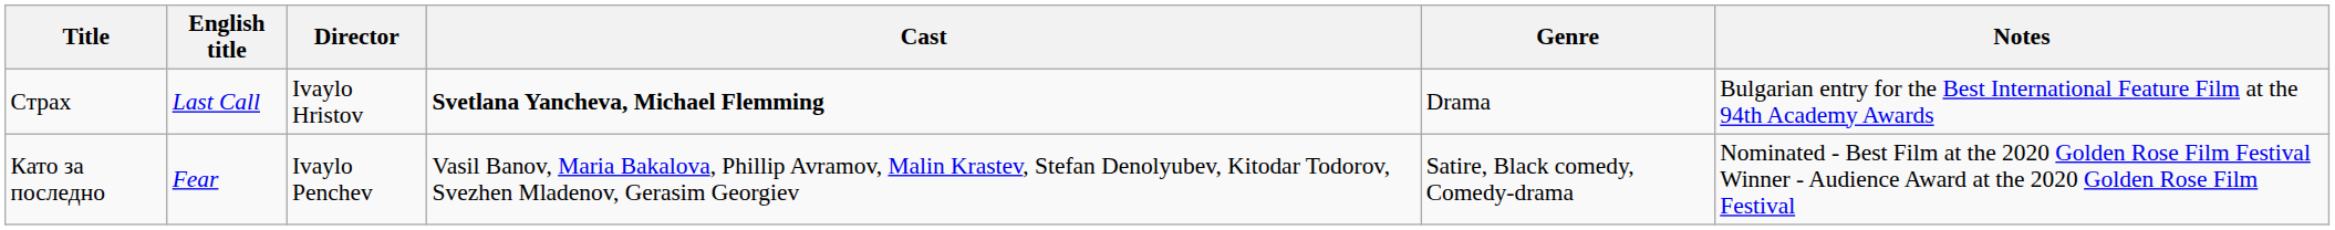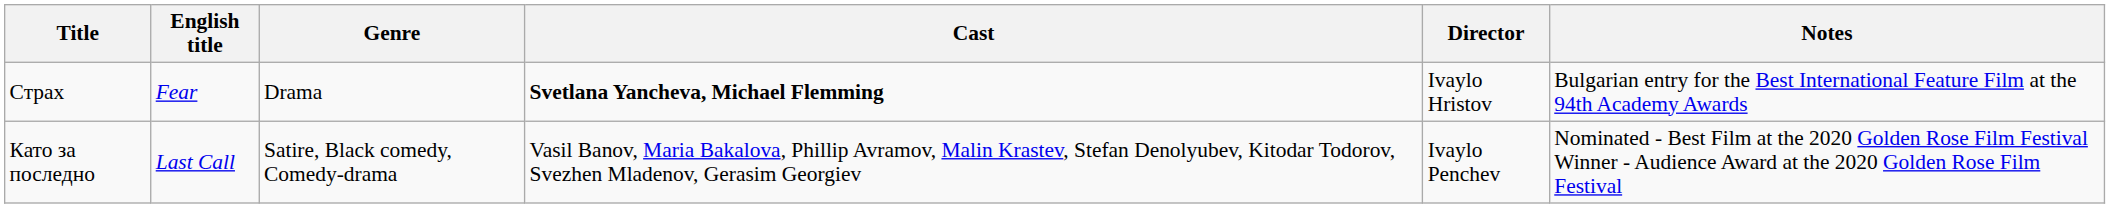columns swapped: Director <-> Genre
Страх | English title: Last Call -> Fear
Като за последно | English title: Fear -> Last Call
